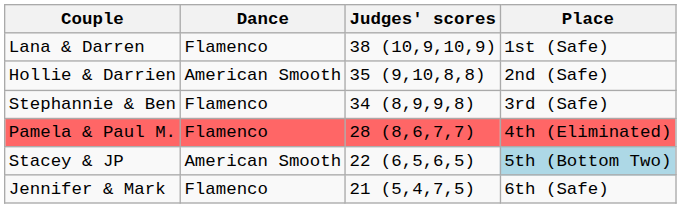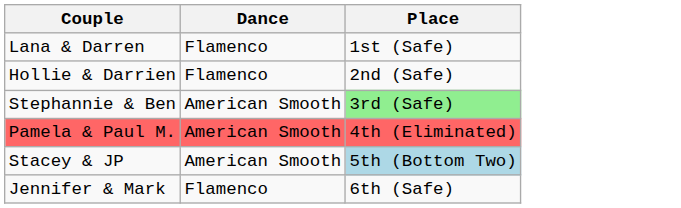- column: Judges' scores | 38 (10,9,10,9) | 35 (9,10,8,8) | 34 (8,9,9,8) | 28 (8,6,7,7) | 22 (6,5,6,5) | 21 (5,4,7,5)
Hollie & Darrien | Dance: American Smooth -> Flamenco
Stephannie & Ben | Dance: Flamenco -> American Smooth
Stephannie & Ben | Place: no background -> lightgreen background
Pamela & Paul M. | Dance: Flamenco -> American Smooth
